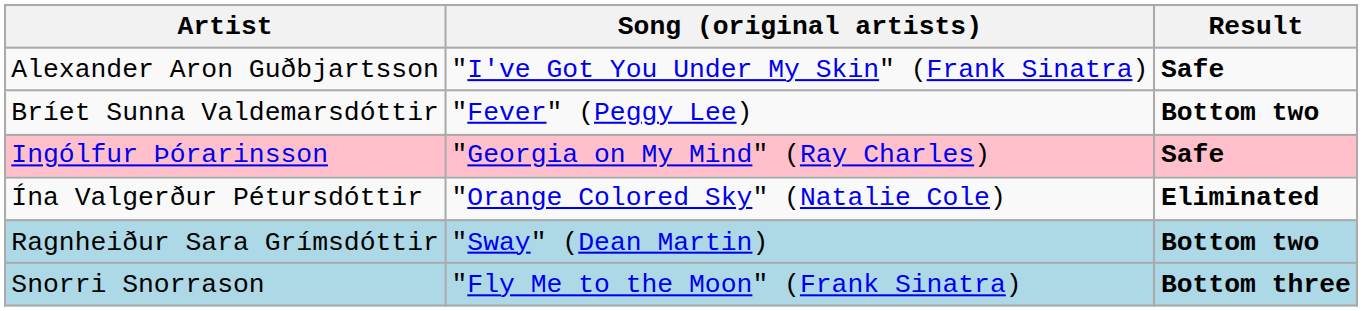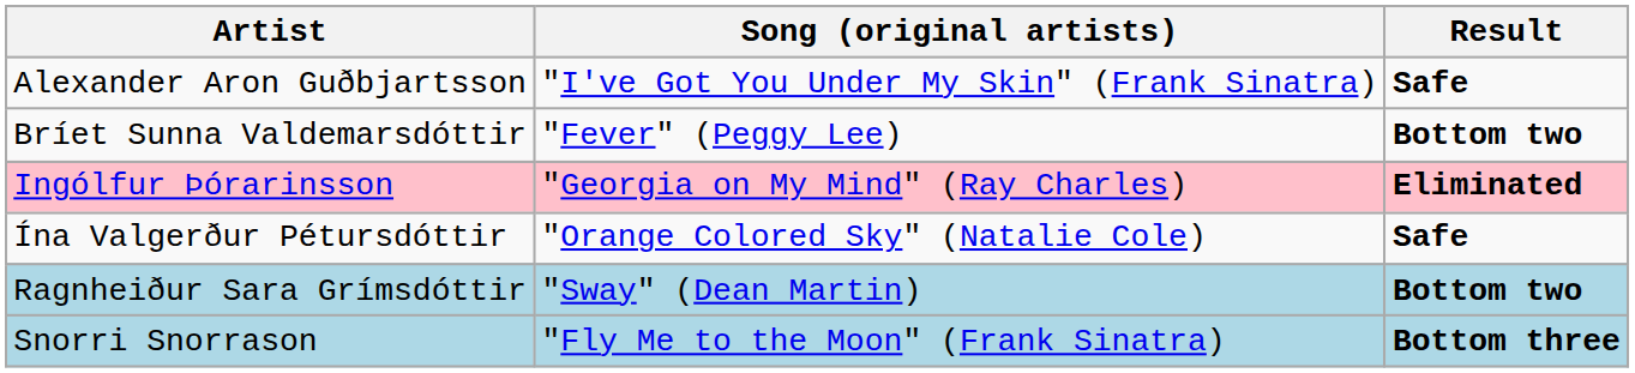Ingólfur Þórarinsson | Result: Safe -> Eliminated
Ína Valgerður Pétursdóttir | Result: Eliminated -> Safe
